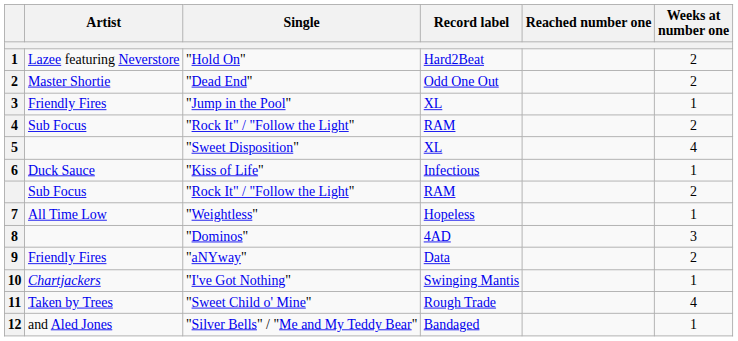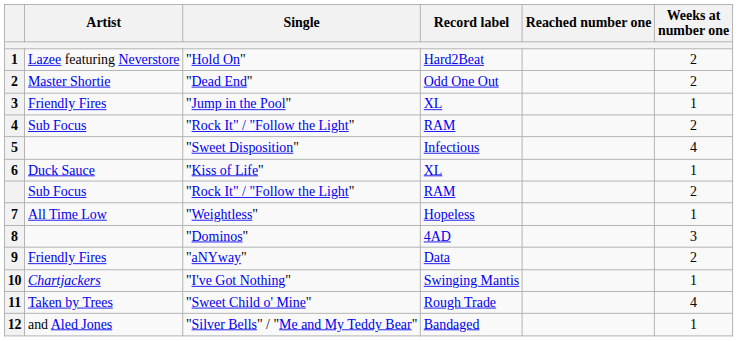"Sweet Disposition" | Record label: XL -> Infectious
"Kiss of Life" | Record label: Infectious -> XL
